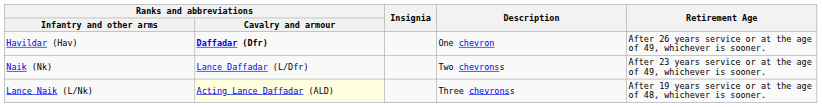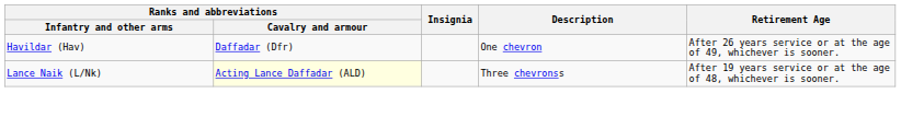Havildar (Hav) | Ranks and abbreviations / Cavalry and armour: bold -> normal
- row: Naik (Nk) | Lance Daffadar (L/Dfr) | Two chevronss | After 23 years service or at the age of 49, whichever is sooner.
